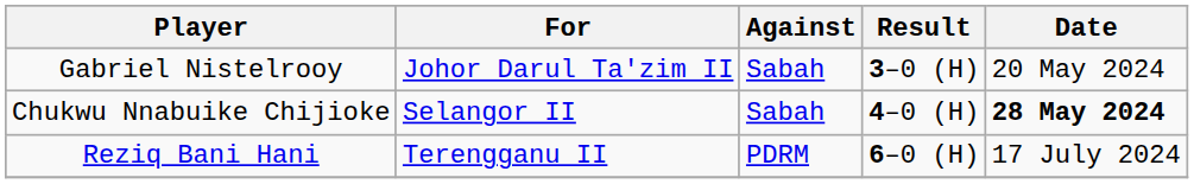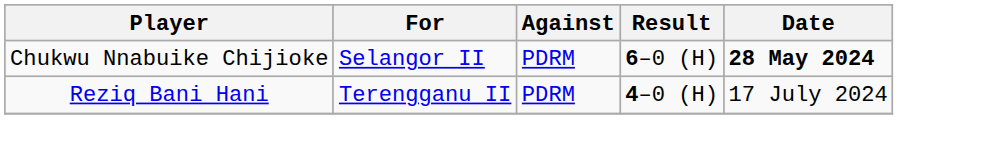- row: Gabriel Nistelrooy | Johor Darul Ta'zim II | Sabah | 3–0 (H) | 20 May 2024
Chukwu Nnabuike Chijioke | Against: Sabah -> PDRM
Chukwu Nnabuike Chijioke | Result: 4–0 (H) -> 6–0 (H)
Reziq Bani Hani | Result: 6–0 (H) -> 4–0 (H)
